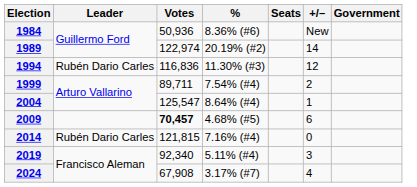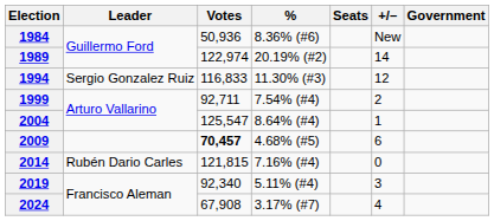1994 | Leader: Rubén Dario Carles -> Sergio Gonzalez Ruiz
1994 | Votes: 116,836 -> 116,833
1999 | Votes: 89,711 -> 92,711
